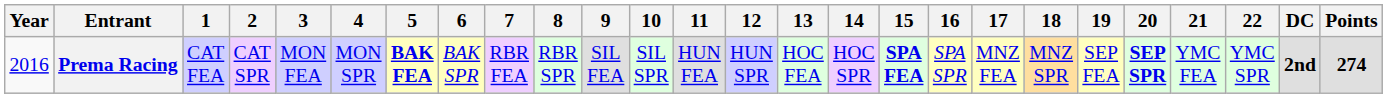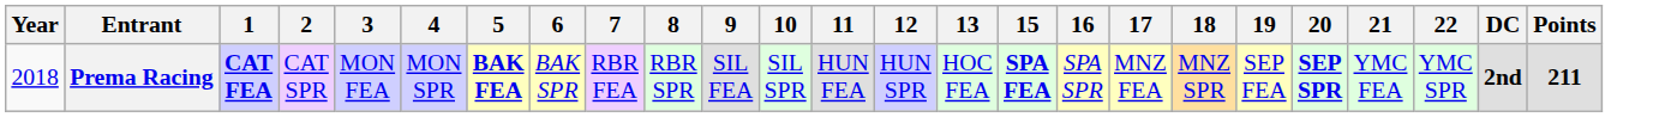- column: 14 | HOC SPR
Prema Racing | Year: 2016 -> 2018
Prema Racing | 1: normal -> bold
Prema Racing | Points: 274 -> 211
